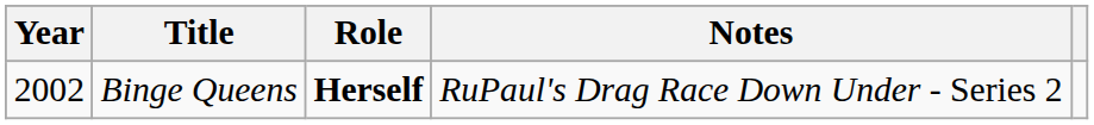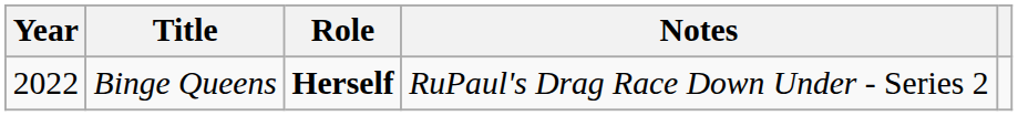Binge Queens | Year: 2002 -> 2022
